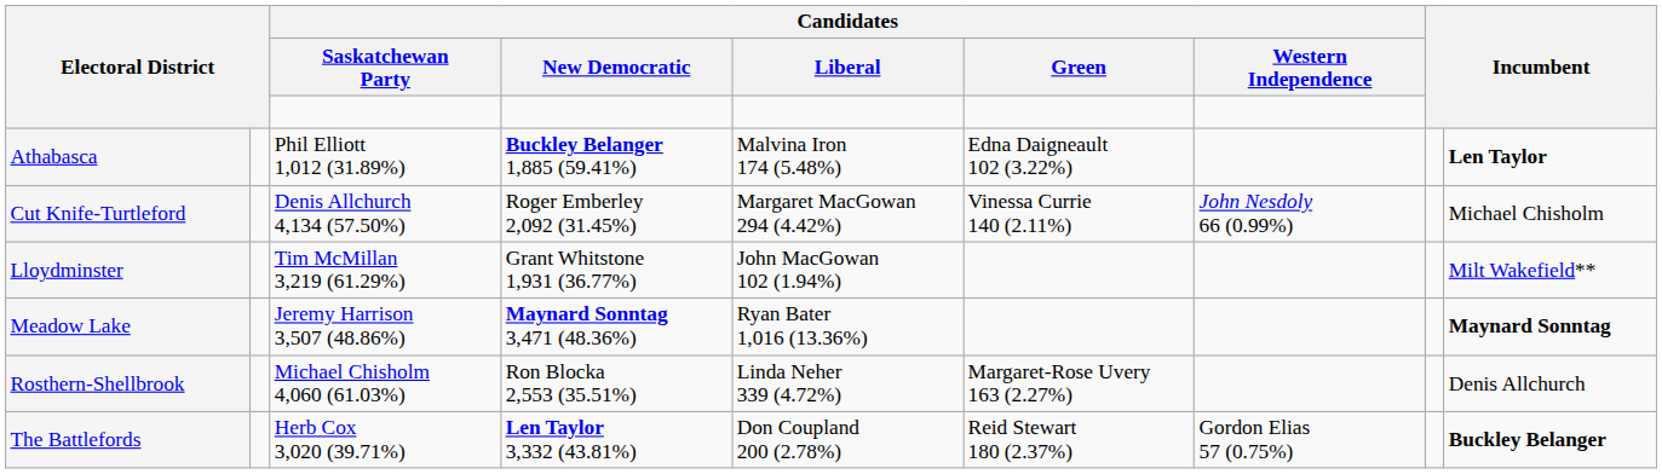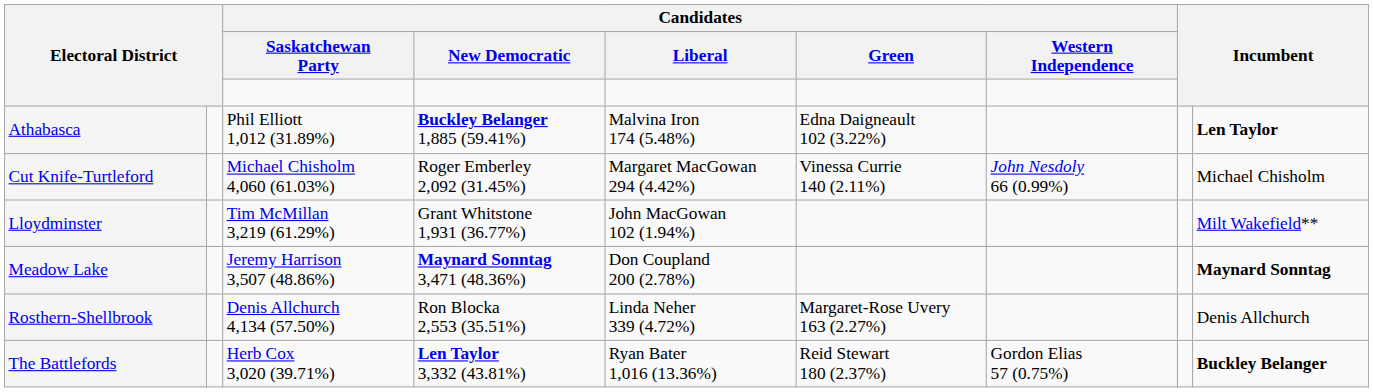Cut Knife-Turtleford | Candidates / Saskatchewan Party: Denis Allchurch 4,134 (57.50%) -> Michael Chisholm 4,060 (61.03%)
Meadow Lake | Candidates / Liberal: Ryan Bater 1,016 (13.36%) -> Don Coupland 200 (2.78%)
Rosthern-Shellbrook | Candidates / Saskatchewan Party: Michael Chisholm 4,060 (61.03%) -> Denis Allchurch 4,134 (57.50%)
The Battlefords | Candidates / Liberal: Don Coupland 200 (2.78%) -> Ryan Bater 1,016 (13.36%)
